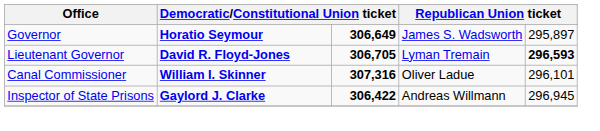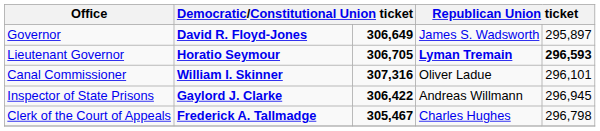Governor | column 2: Horatio Seymour -> David R. Floyd-Jones
Lieutenant Governor | column 2: David R. Floyd-Jones -> Horatio Seymour
Lieutenant Governor | column 4: normal -> bold
+ row: Clerk of the Court of Appeals | Frederick A. Tallmadge | 305,467 | Charles Hughes | 296,798
